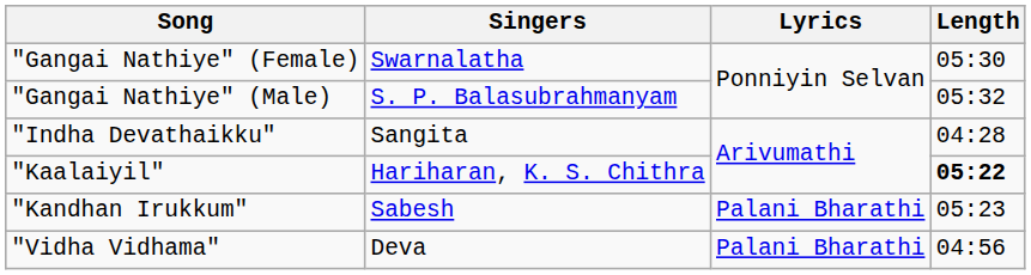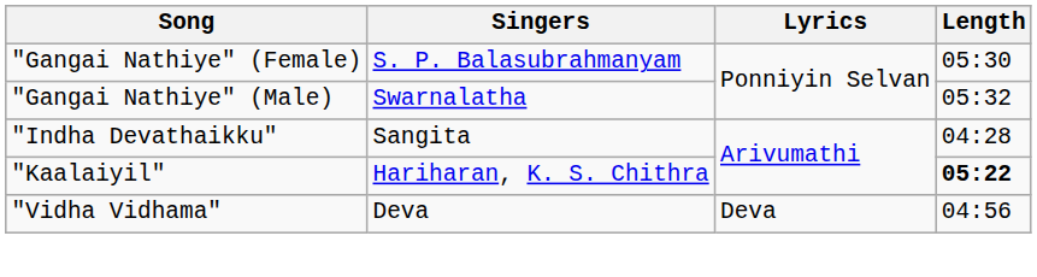"Gangai Nathiye" (Female) | Singers: Swarnalatha -> S. P. Balasubrahmanyam
"Gangai Nathiye" (Male) | Singers: S. P. Balasubrahmanyam -> Swarnalatha
- row: "Kandhan Irukkum" | Sabesh | Palani Bharathi | 05:23
"Vidha Vidhama" | Lyrics: Palani Bharathi -> Deva
